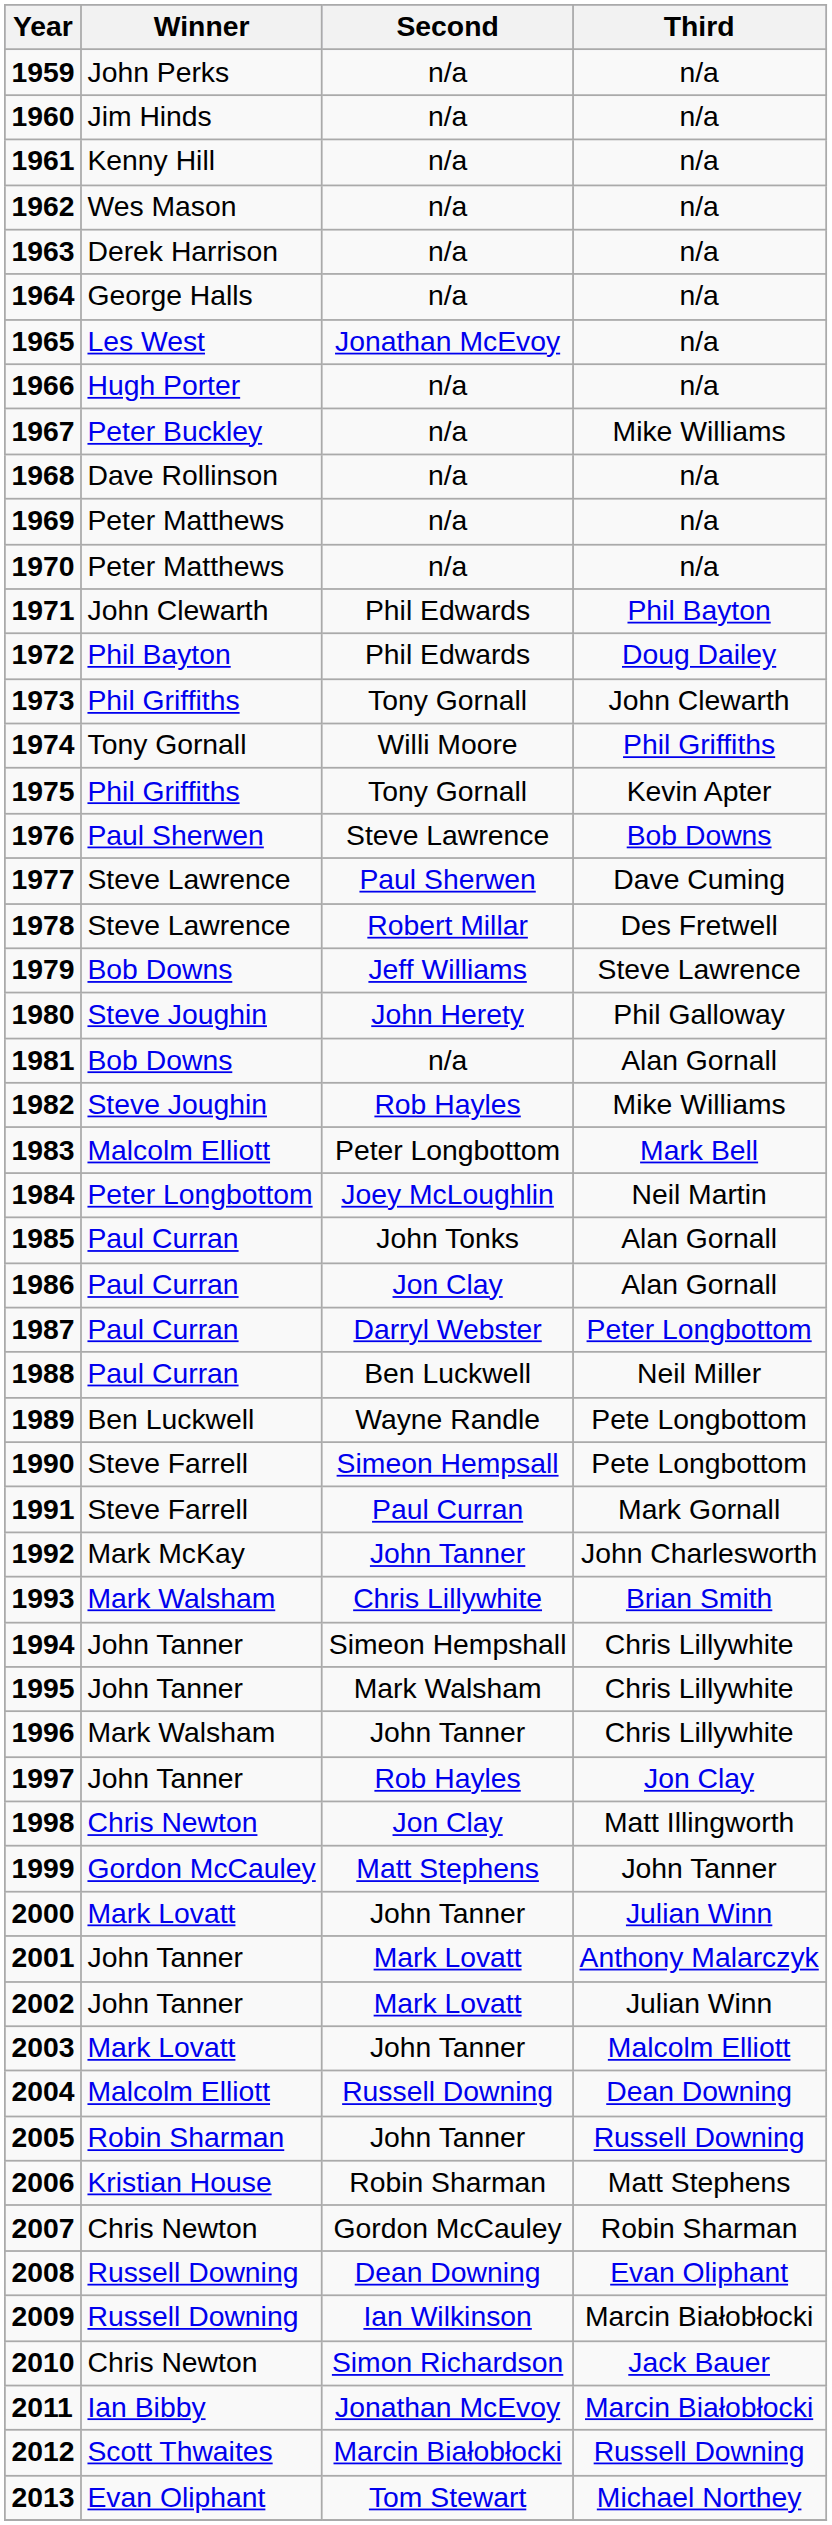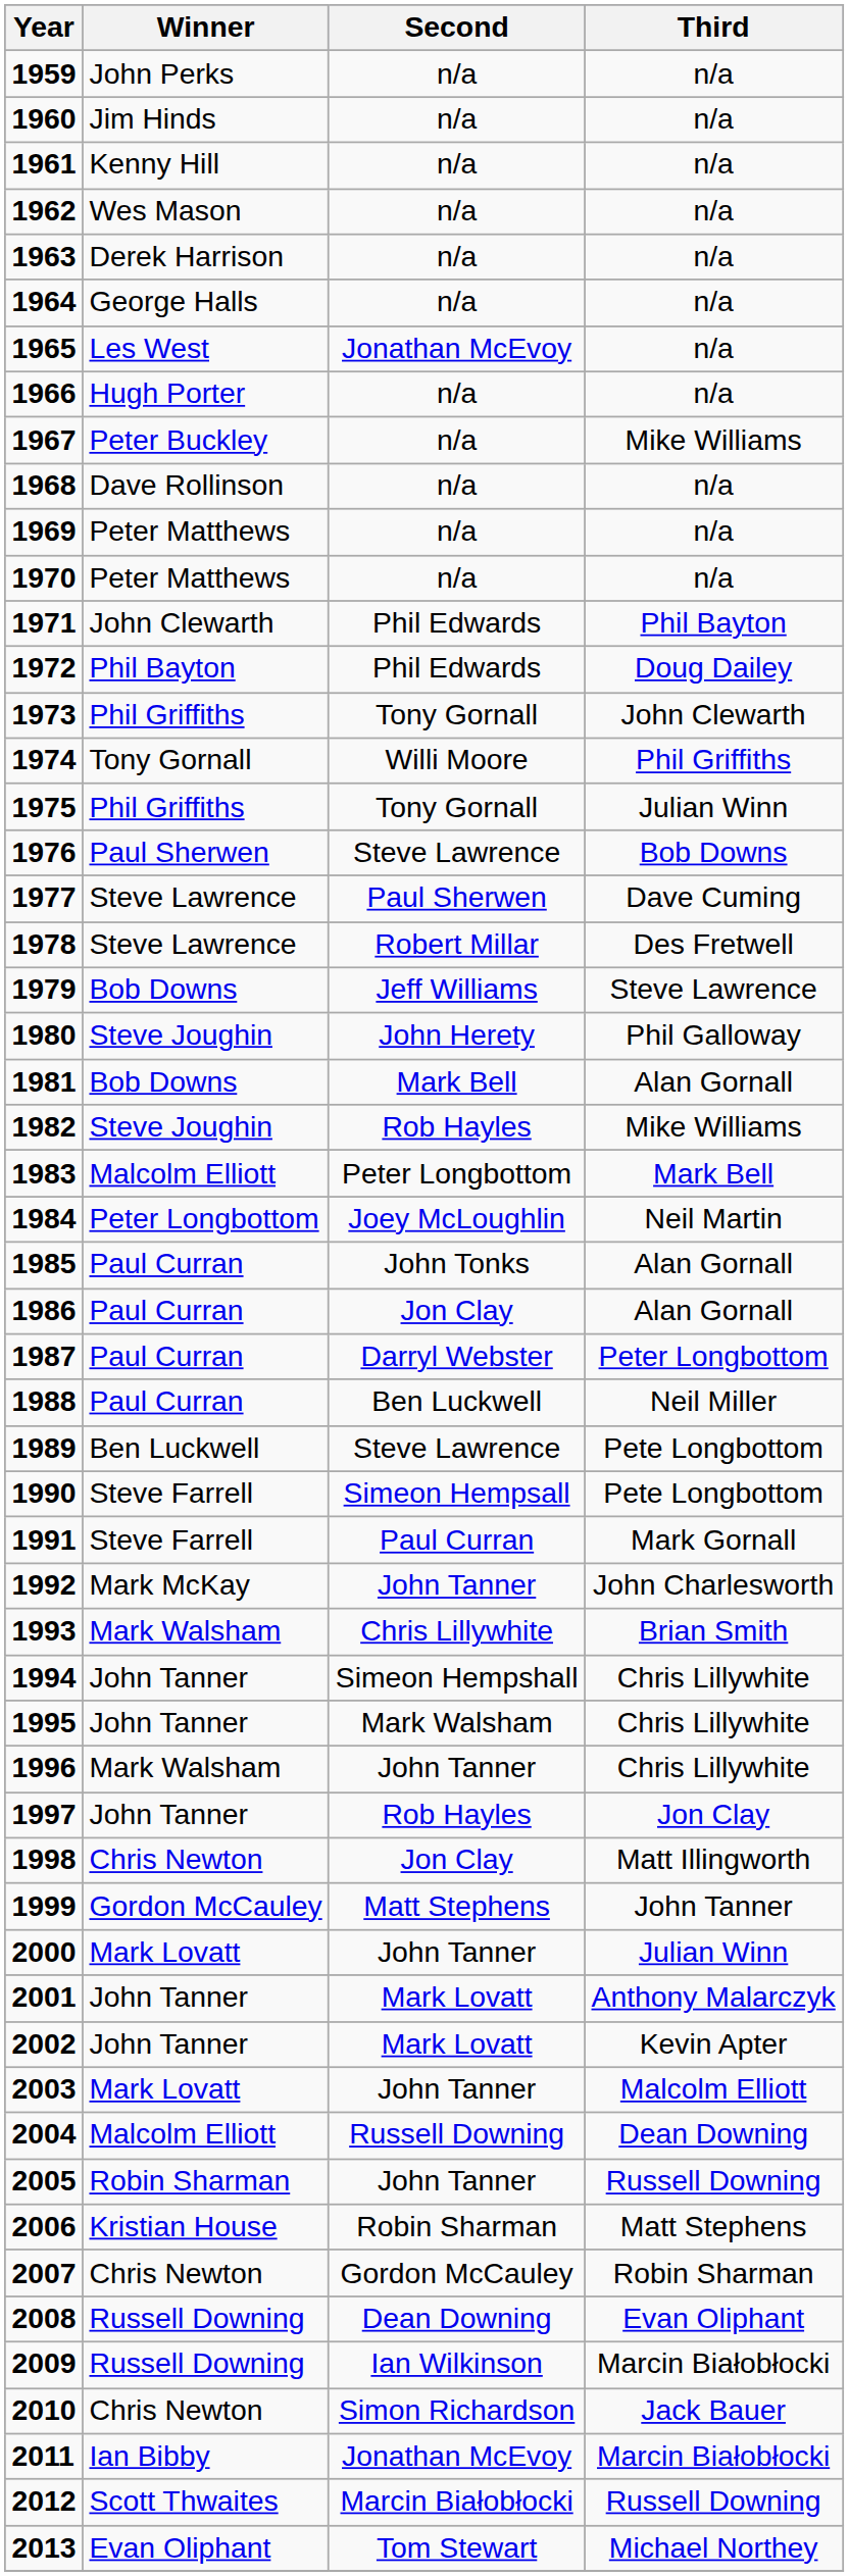1975 | Third: Kevin Apter -> Julian Winn
1981 | Second: n/a -> Mark Bell
1989 | Second: Wayne Randle -> Steve Lawrence
2002 | Third: Julian Winn -> Kevin Apter
